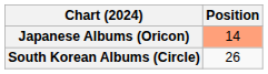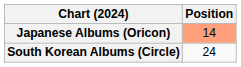South Korean Albums (Circle) | Position: 26 -> 24
